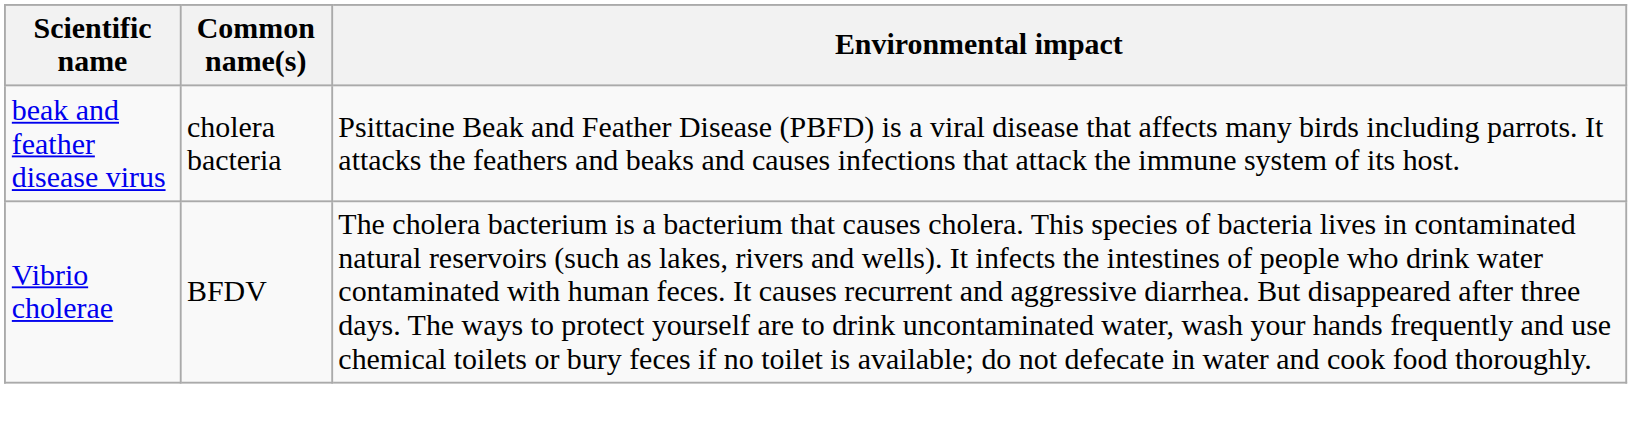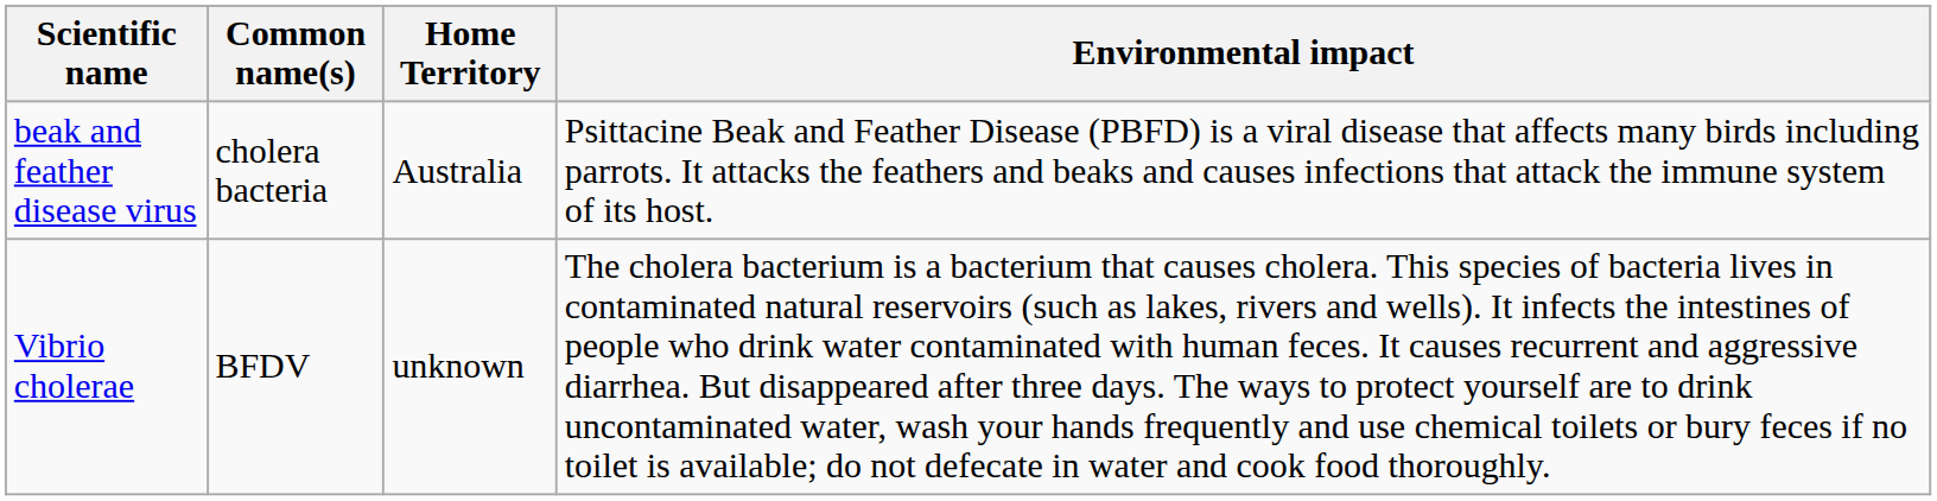+ column: Home Territory | Australia | unknown
